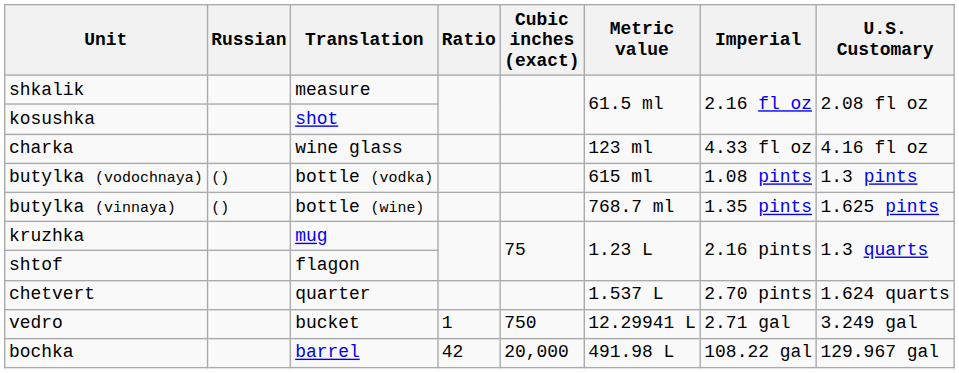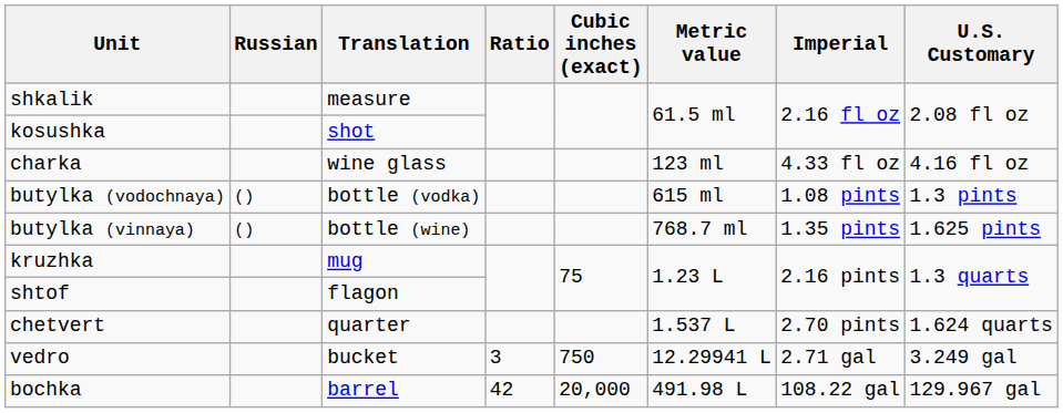vedro | Ratio: 1 -> 3
